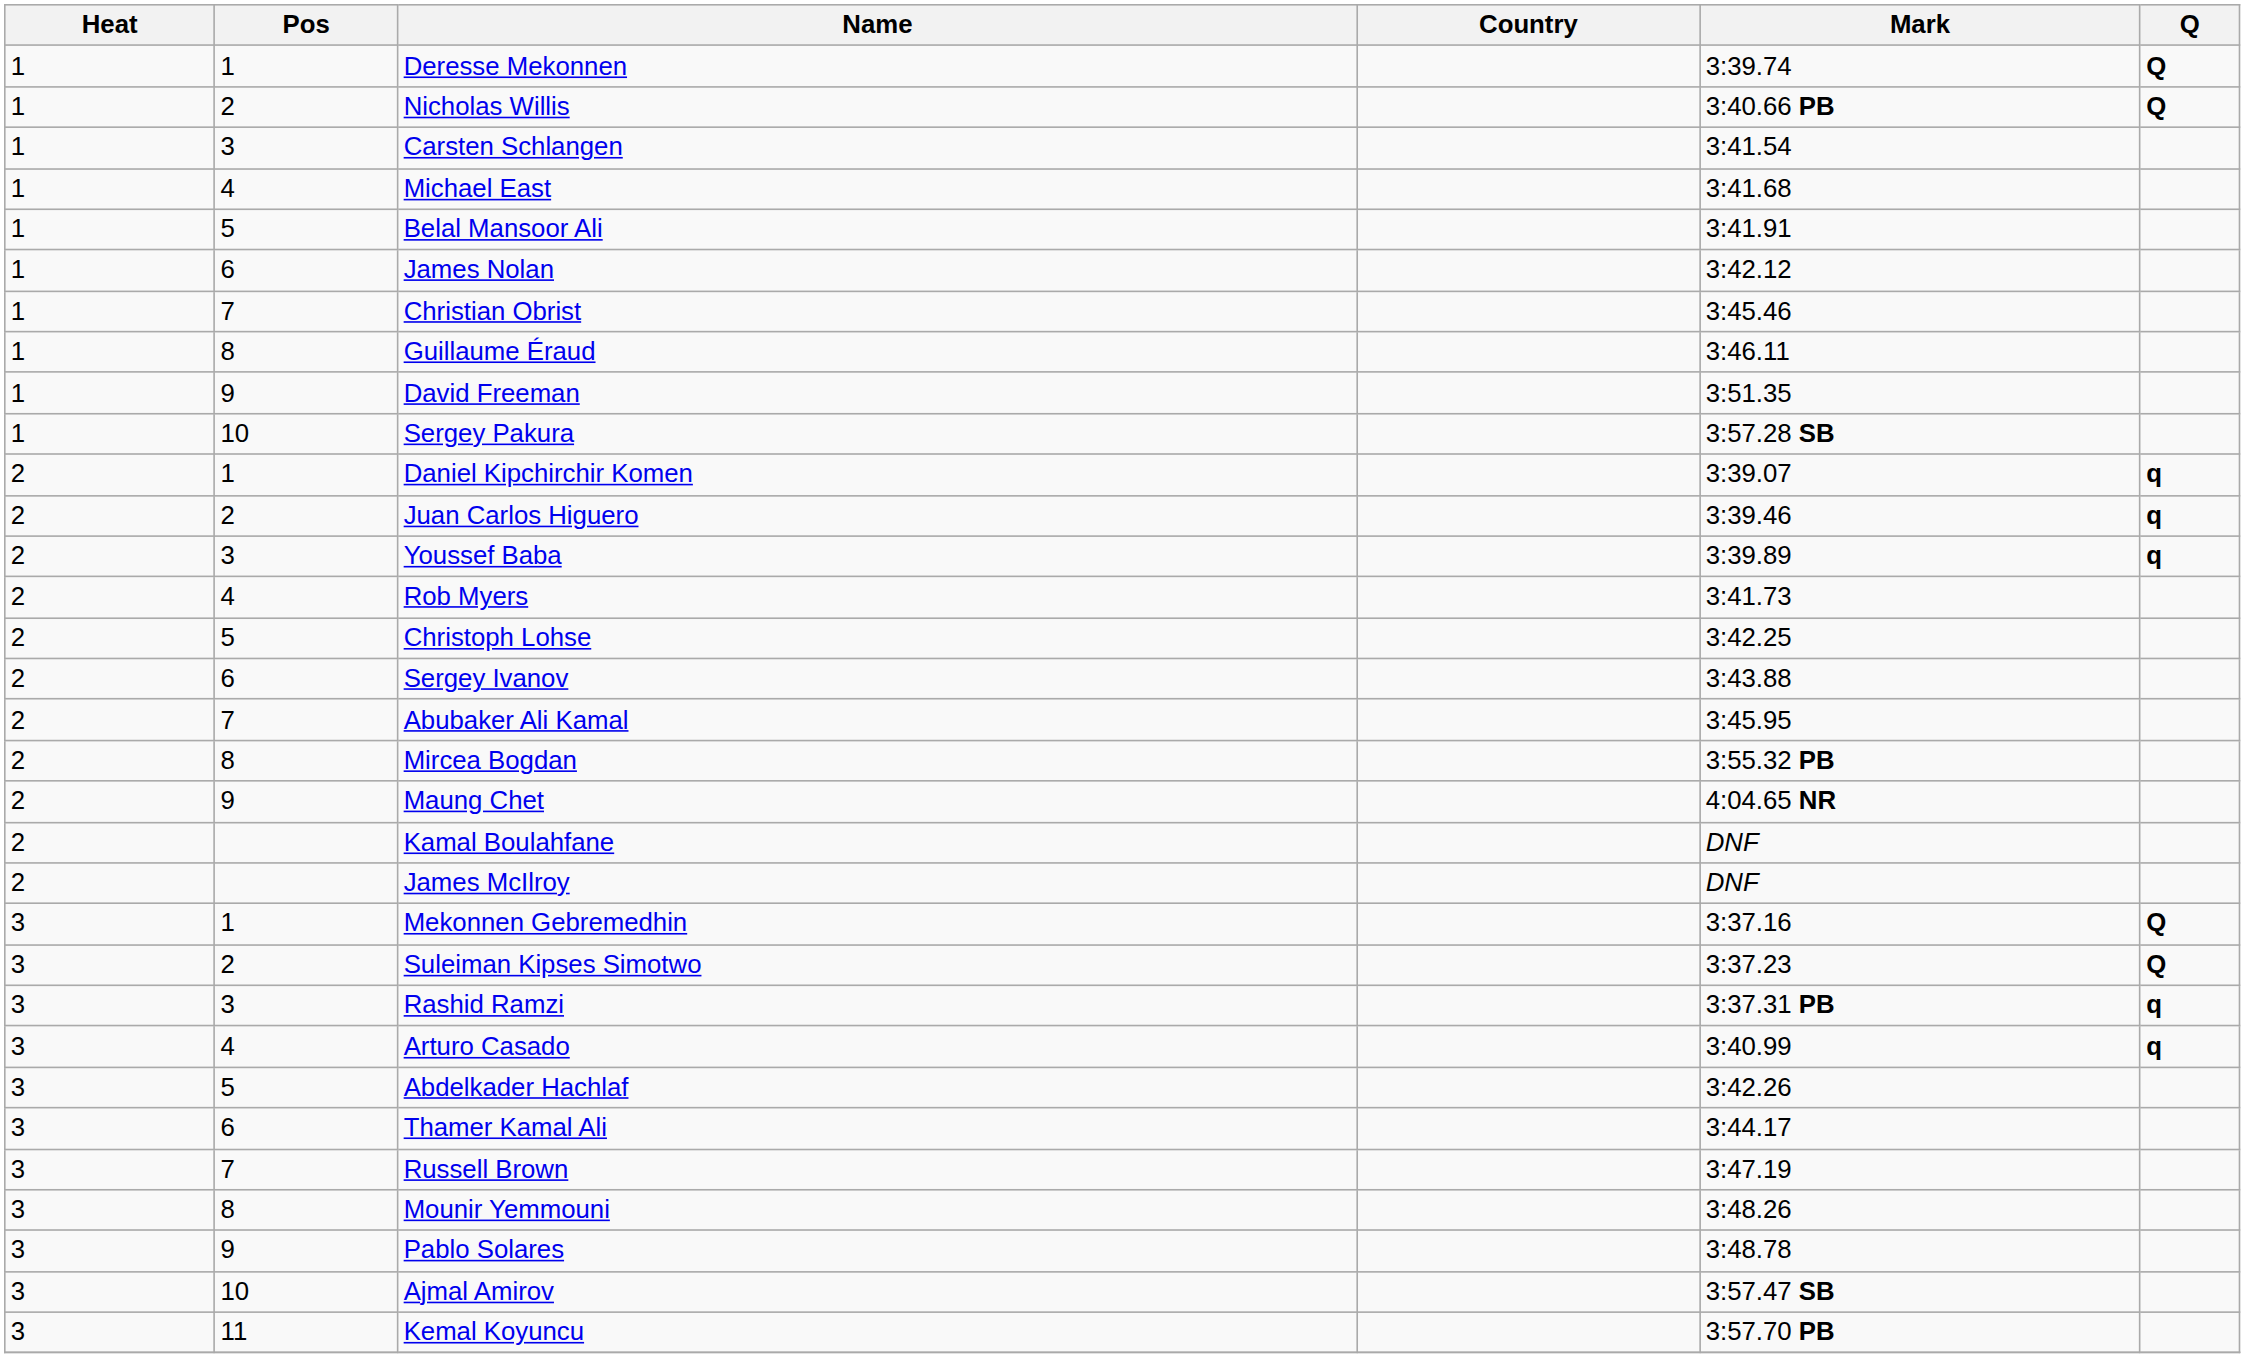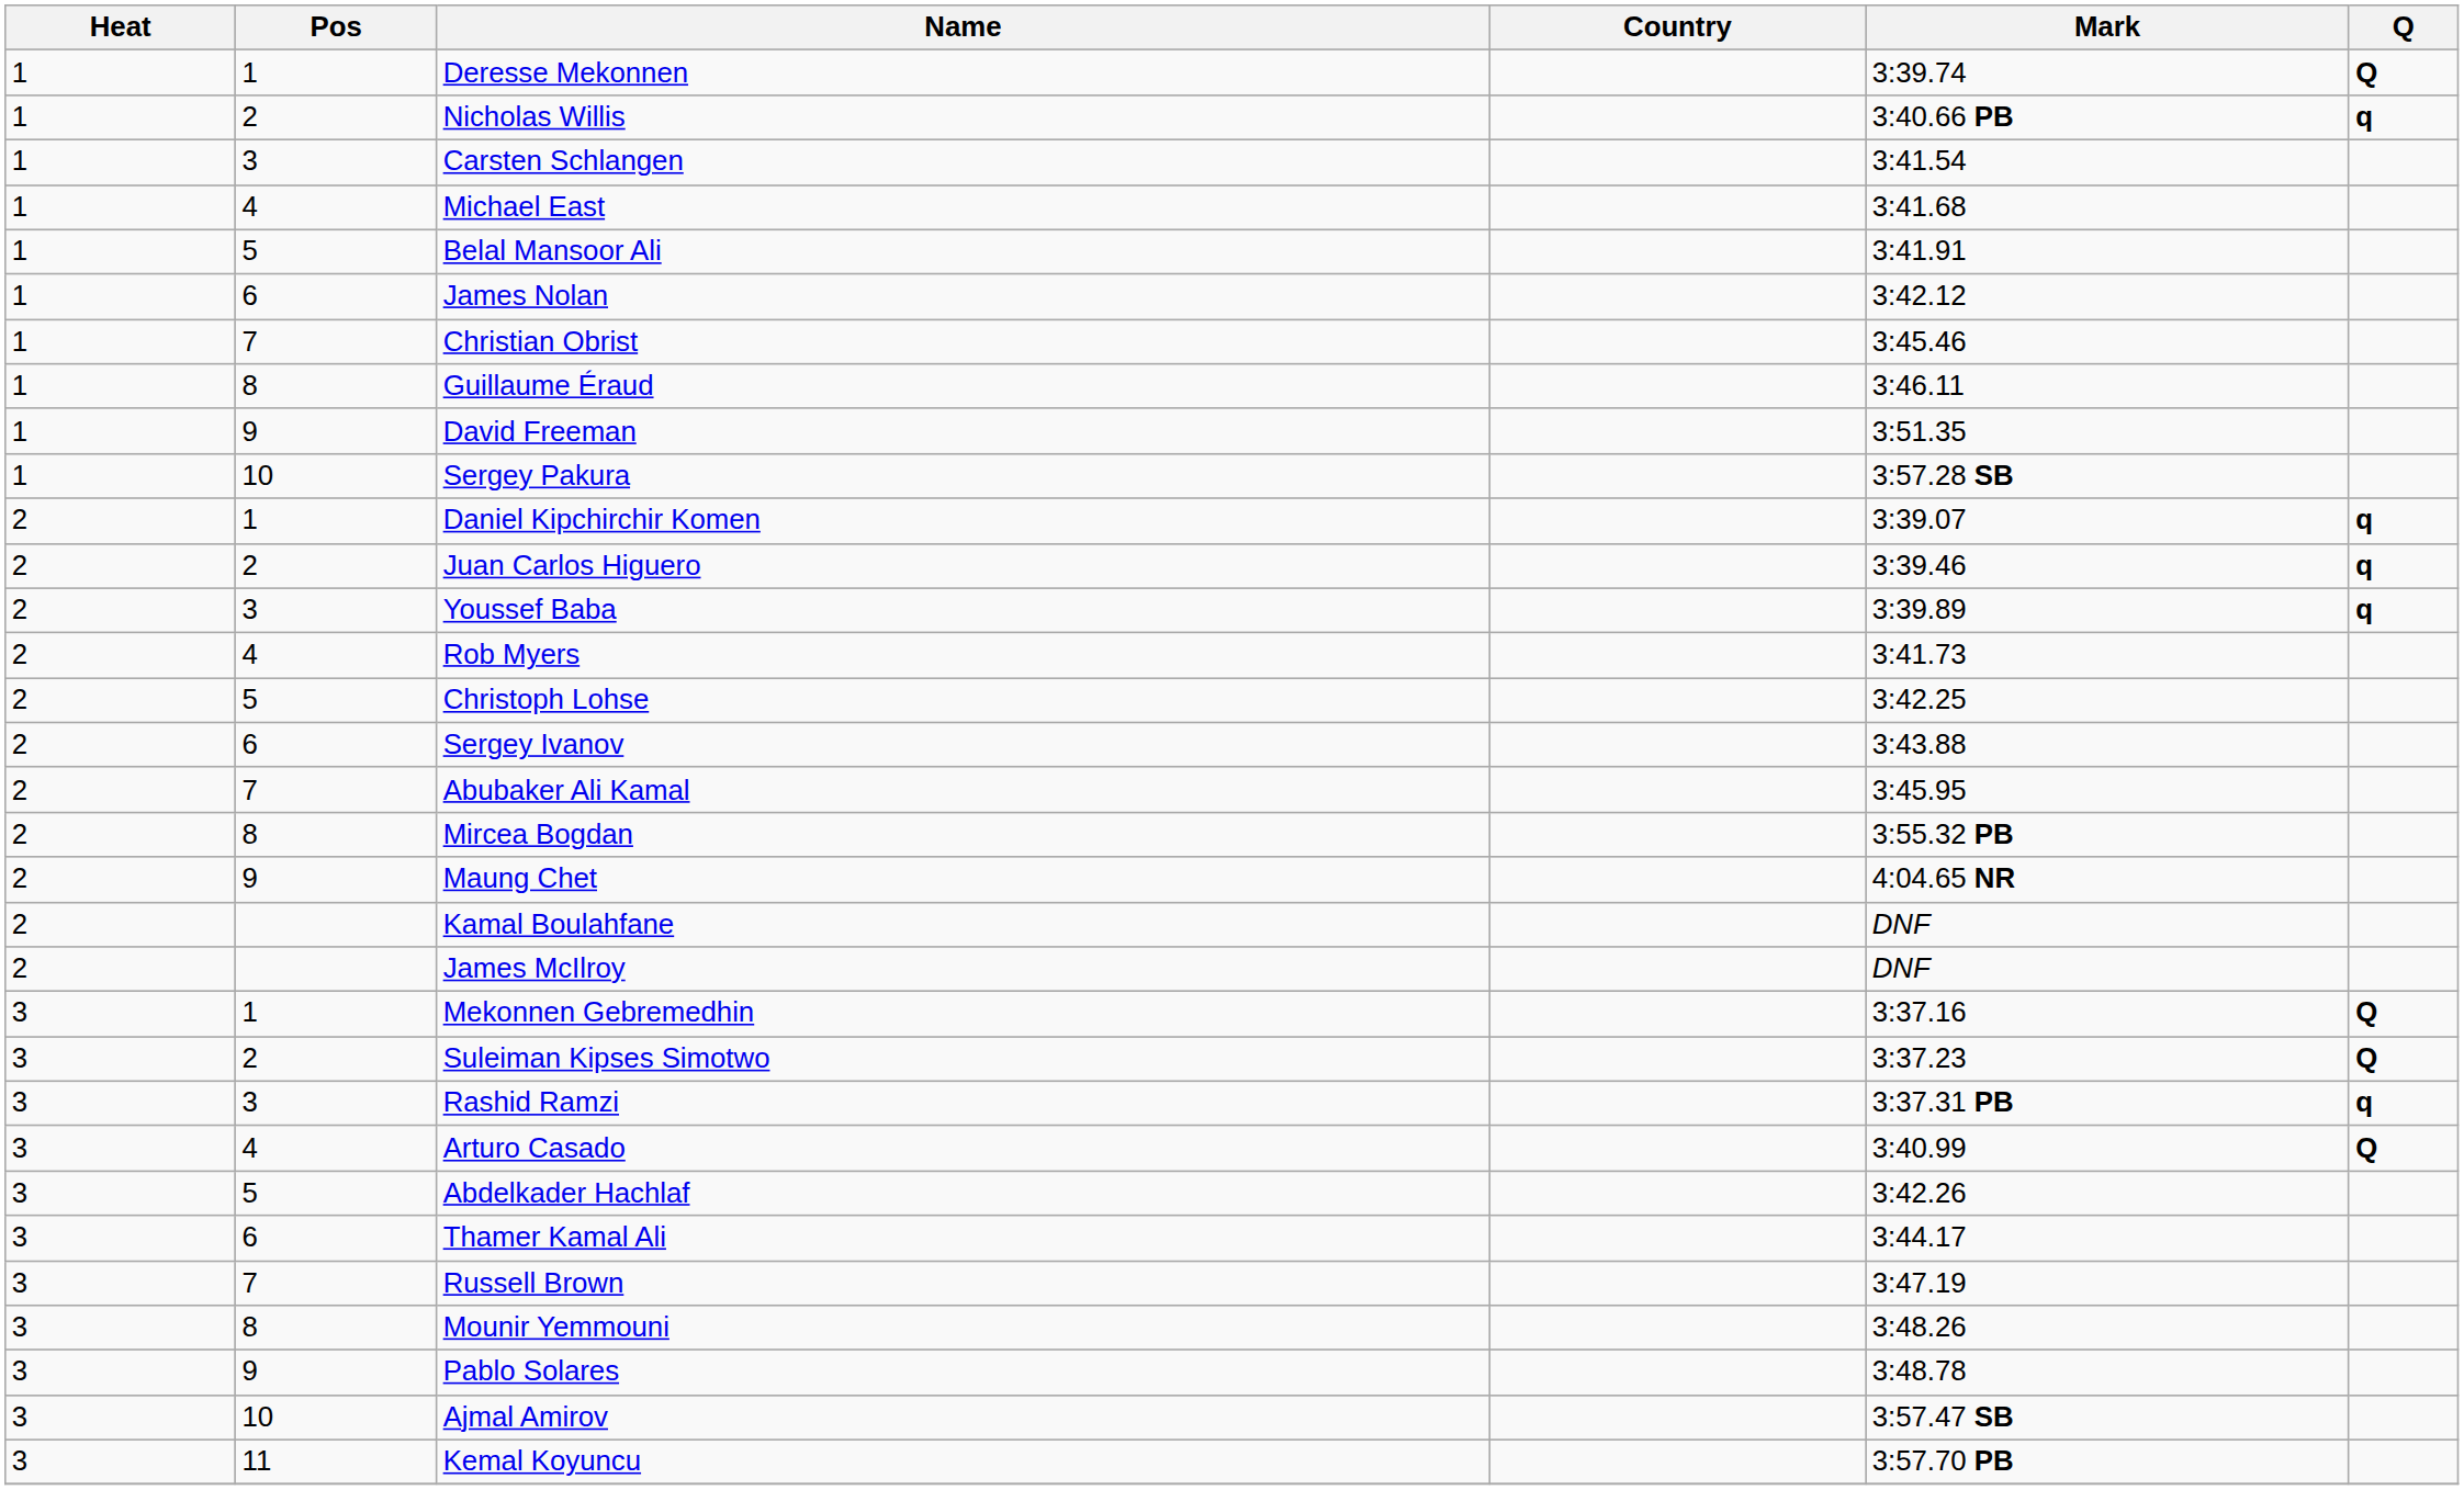Nicholas Willis | Q: Q -> q
Arturo Casado | Q: q -> Q
